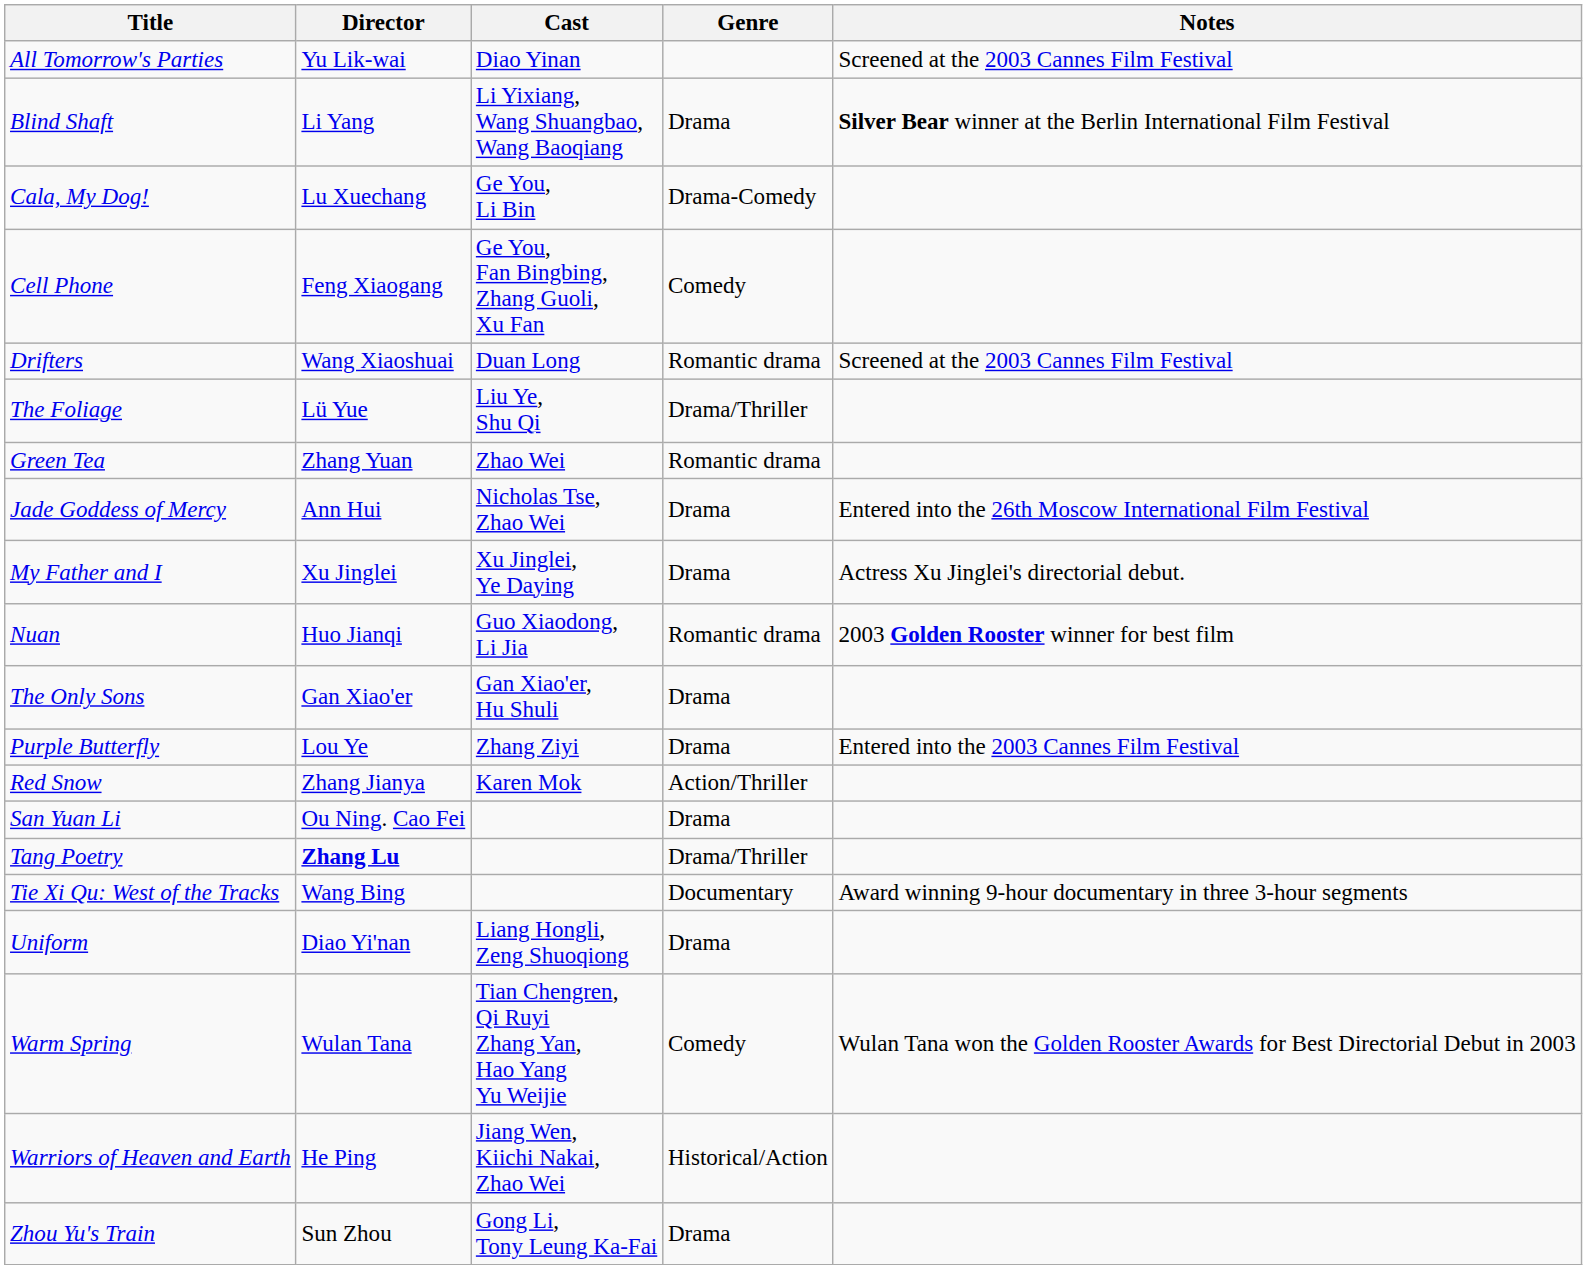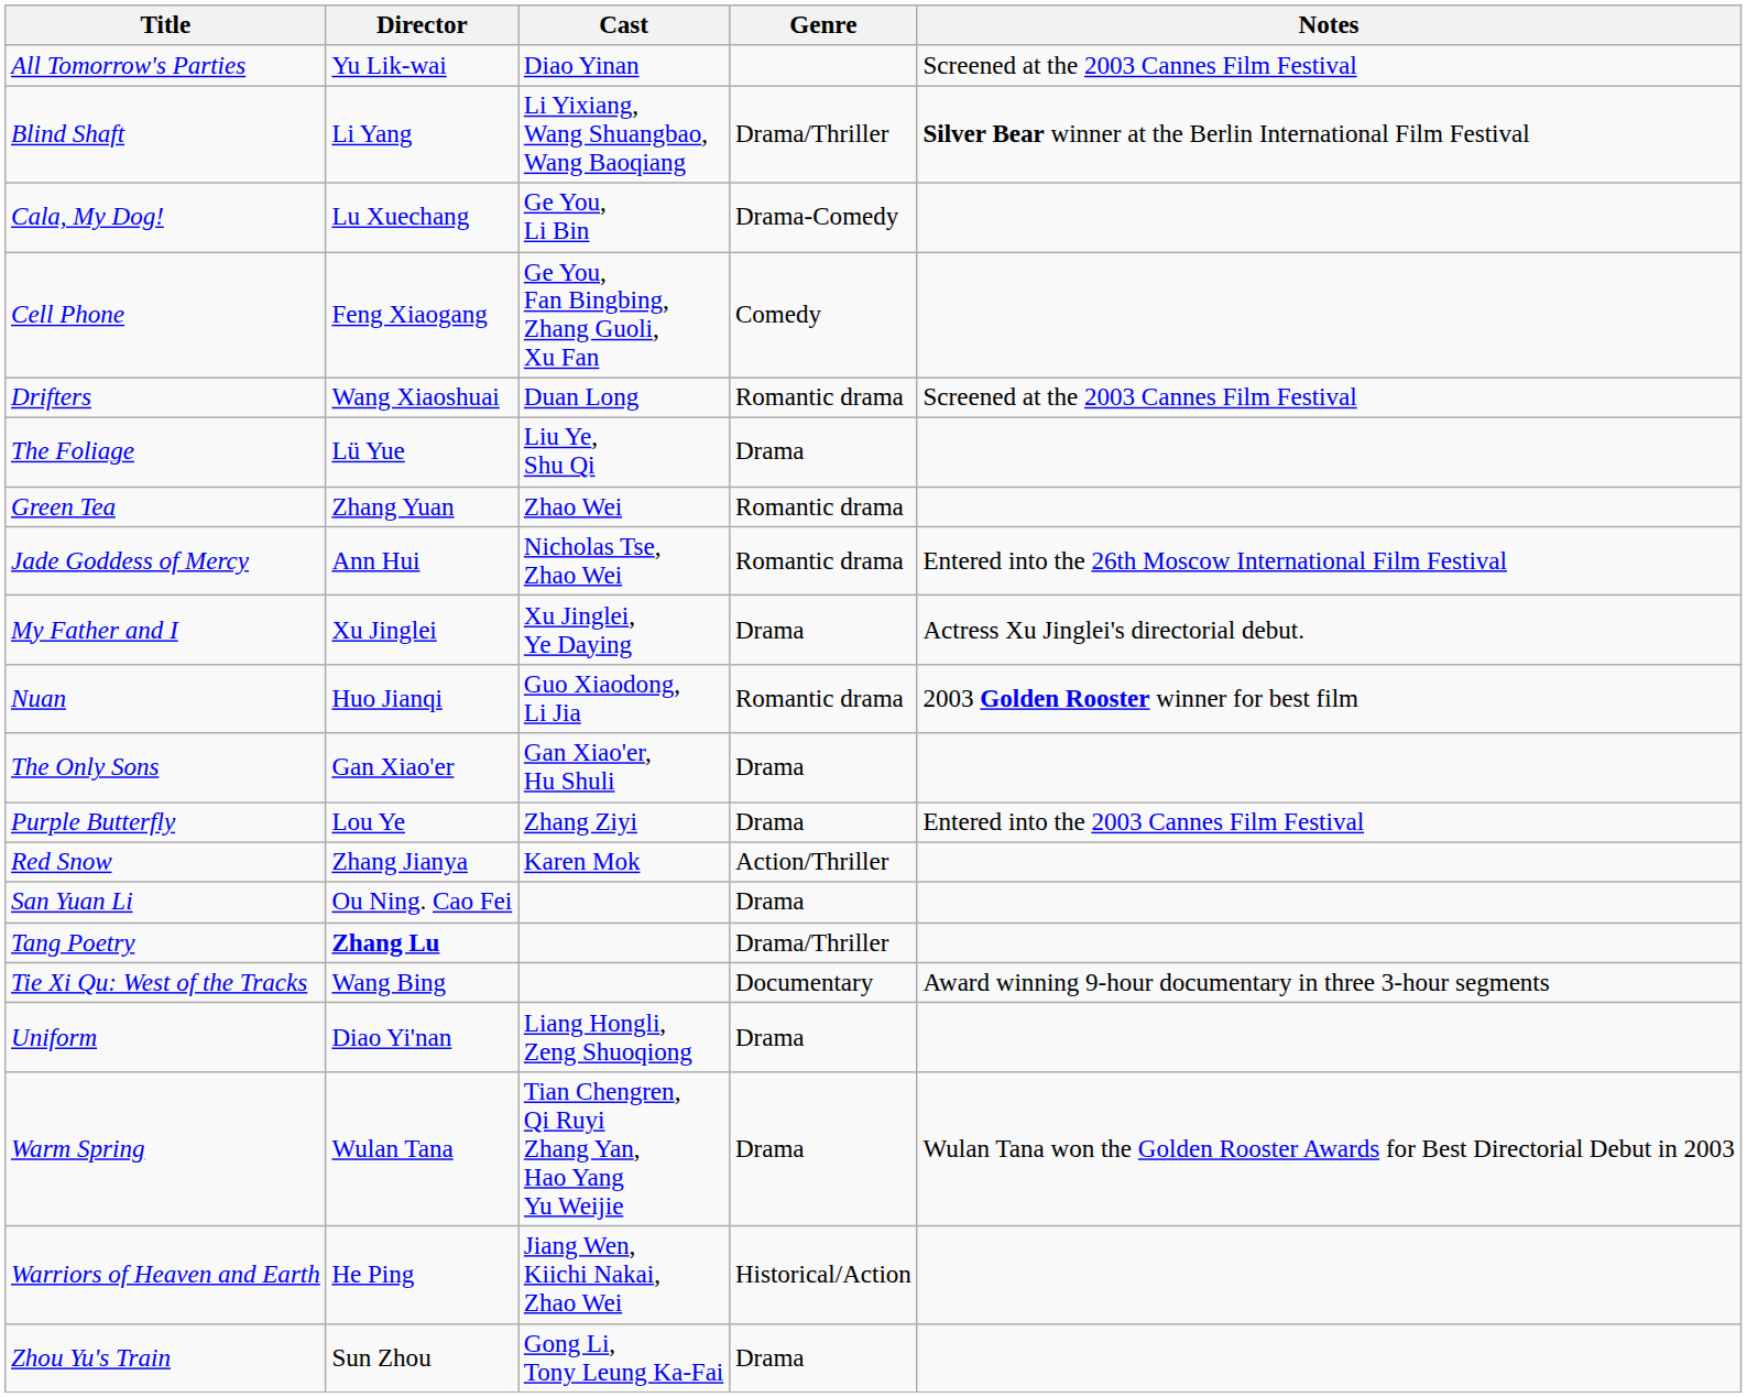Blind Shaft | Genre: Drama -> Drama/Thriller
The Foliage | Genre: Drama/Thriller -> Drama
Jade Goddess of Mercy | Genre: Drama -> Romantic drama
Warm Spring | Genre: Comedy -> Drama
